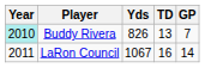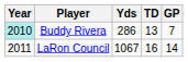Buddy Rivera | Yds: 826 -> 286
